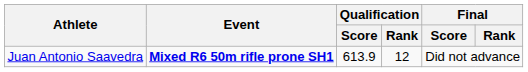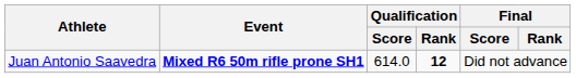Juan Antonio Saavedra | Qualification / Score: 613.9 -> 614.0
Juan Antonio Saavedra | Qualification / Rank: normal -> bold
